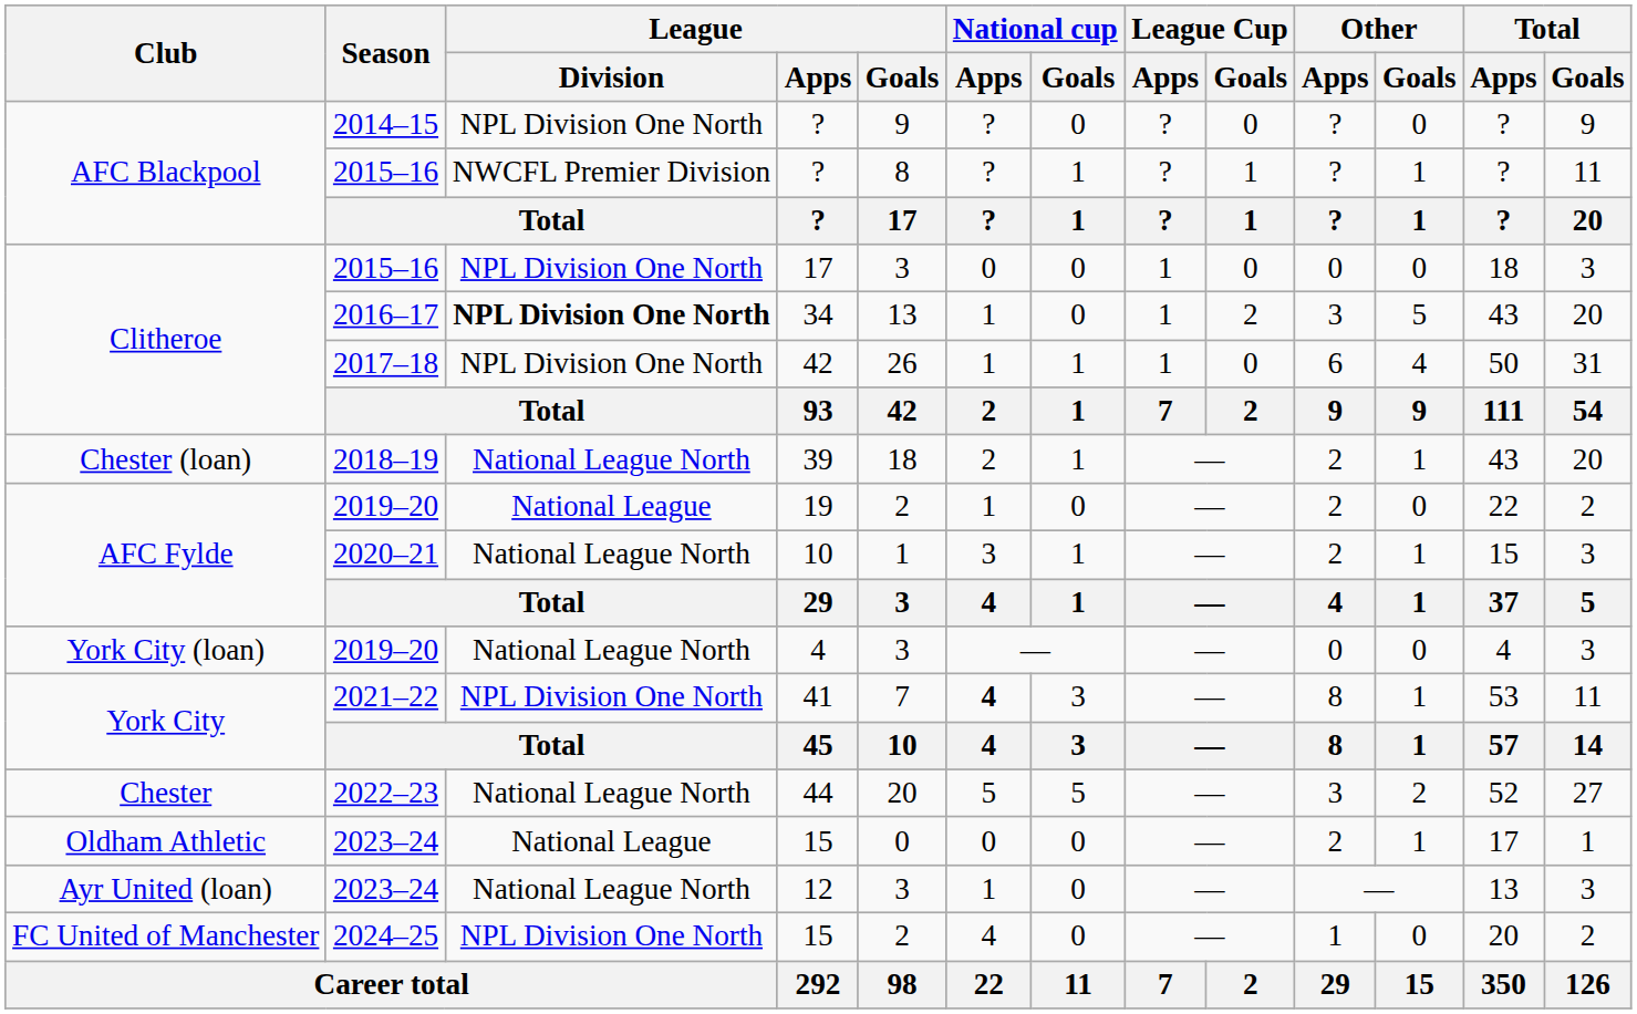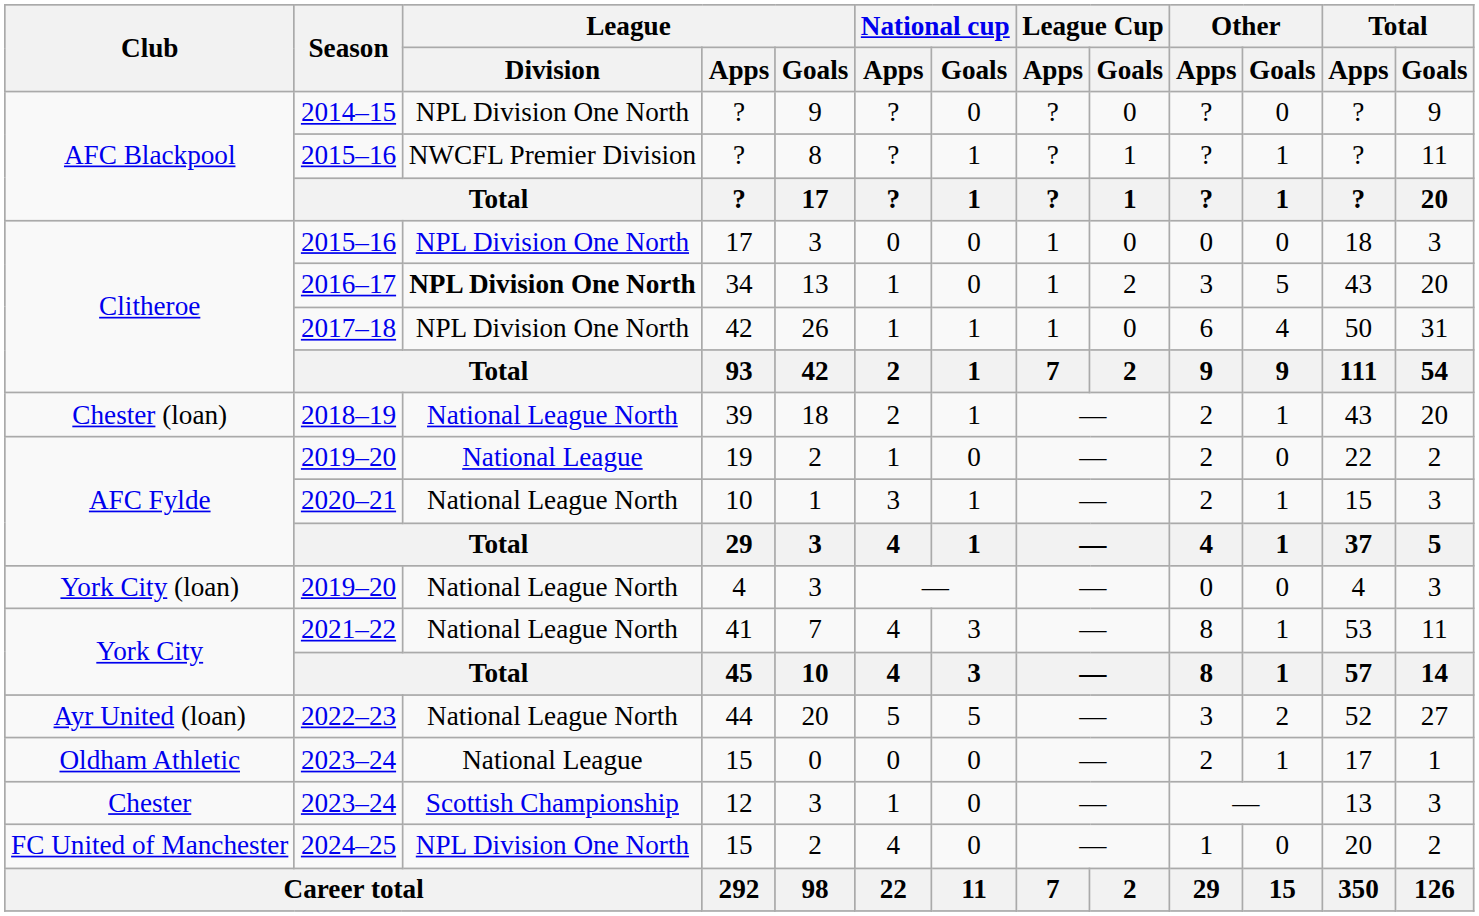41 | League / Division: NPL Division One North -> National League North
41 | National cup / Apps: bold -> normal
44 | Club: Chester -> Ayr United (loan)
12 | Club: Ayr United (loan) -> Chester
12 | League / Division: National League North -> Scottish Championship
